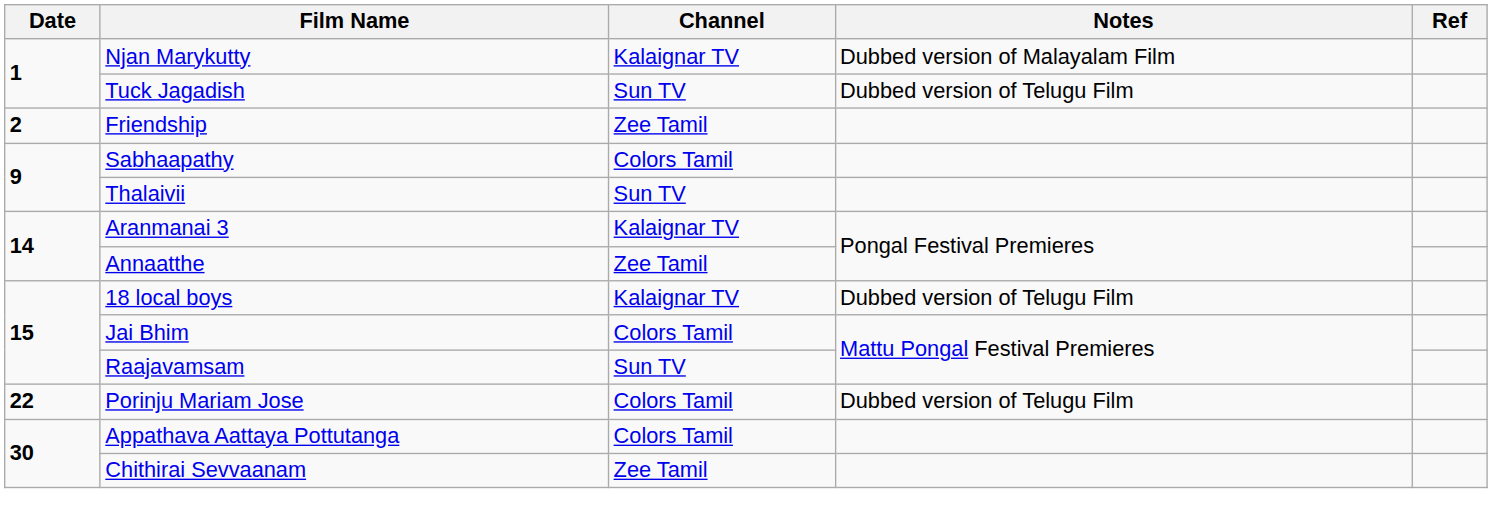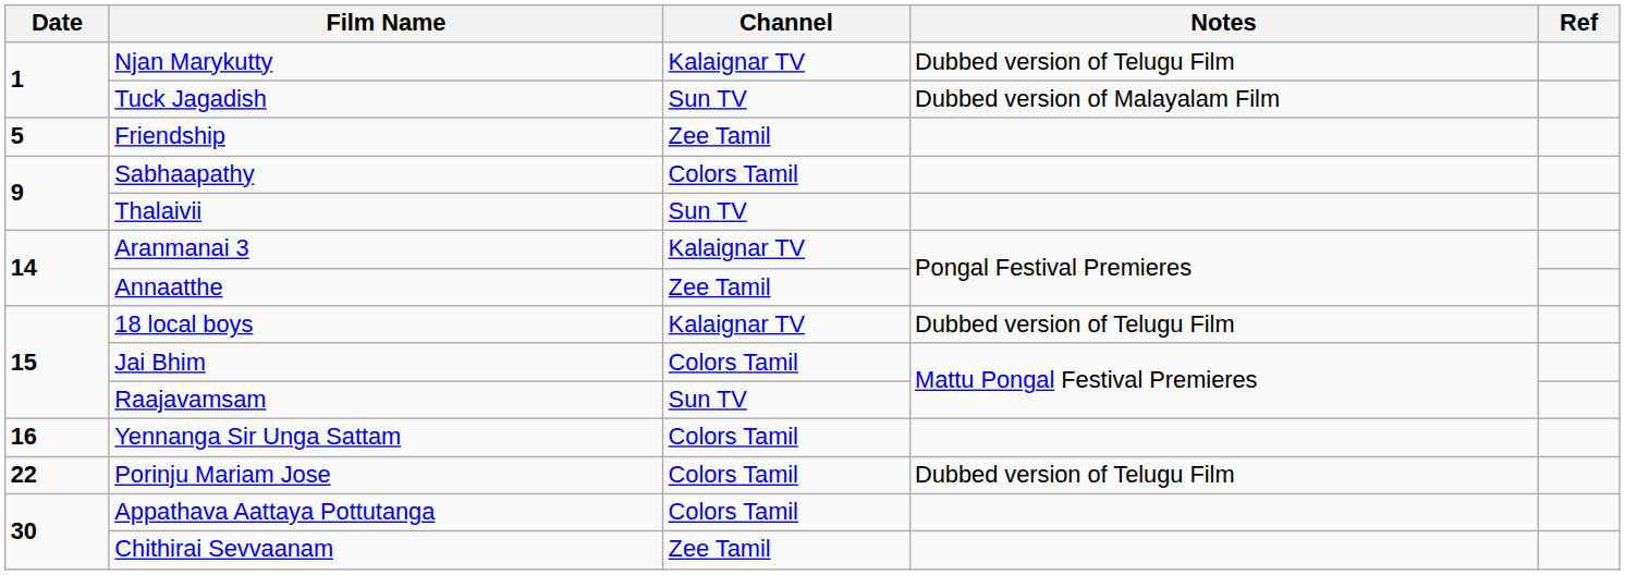Njan Marykutty | Notes: Dubbed version of Malayalam Film -> Dubbed version of Telugu Film
Tuck Jagadish | Notes: Dubbed version of Telugu Film -> Dubbed version of Malayalam Film
Friendship | Date: 2 -> 5
+ row: 16 | Yennanga Sir Unga Sattam | Colors Tamil
